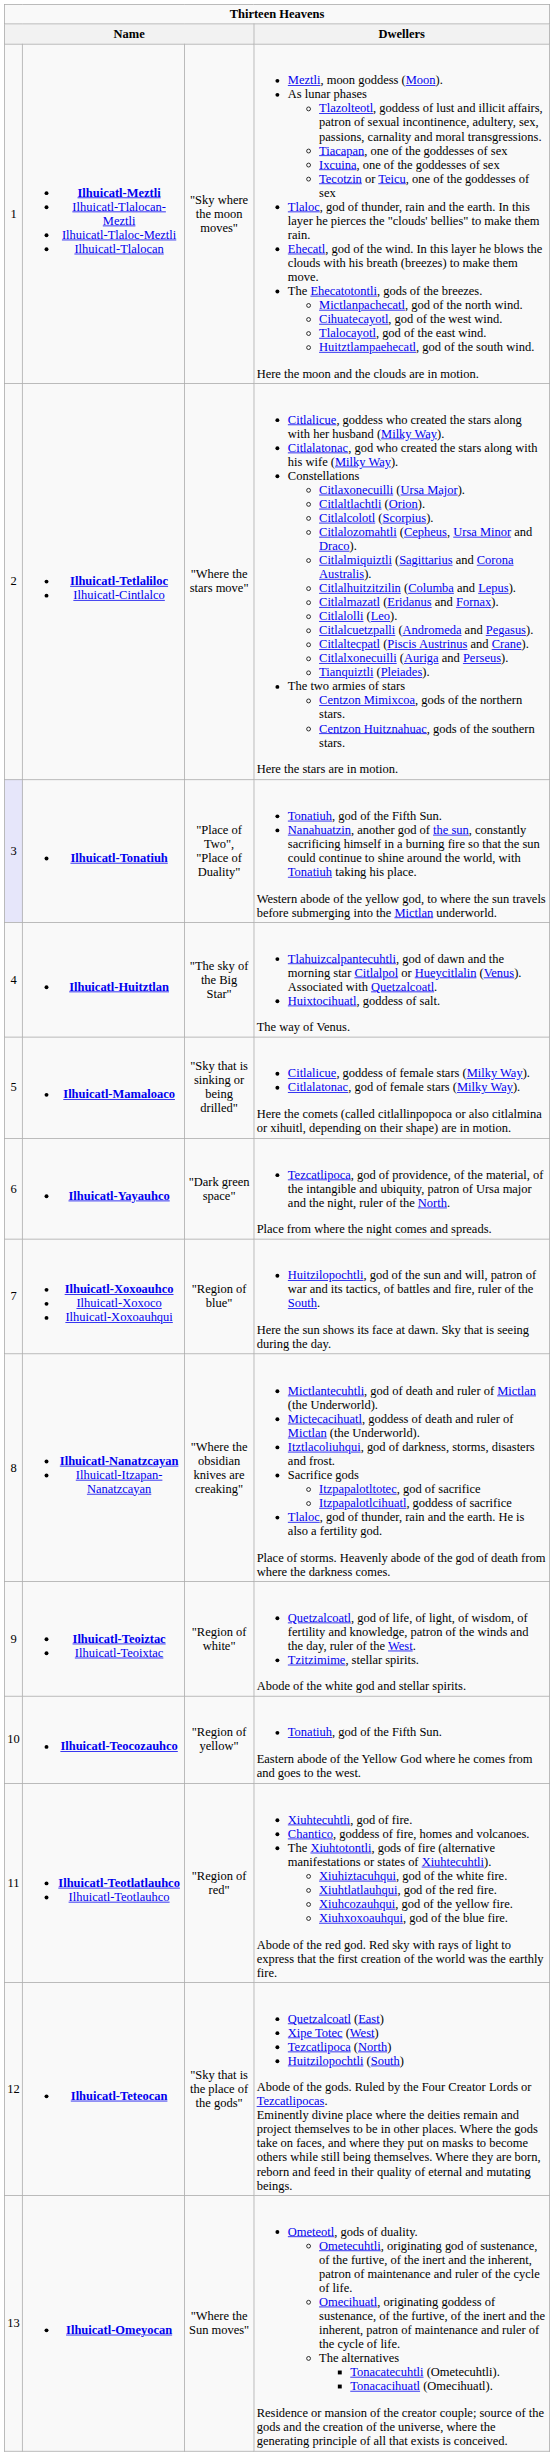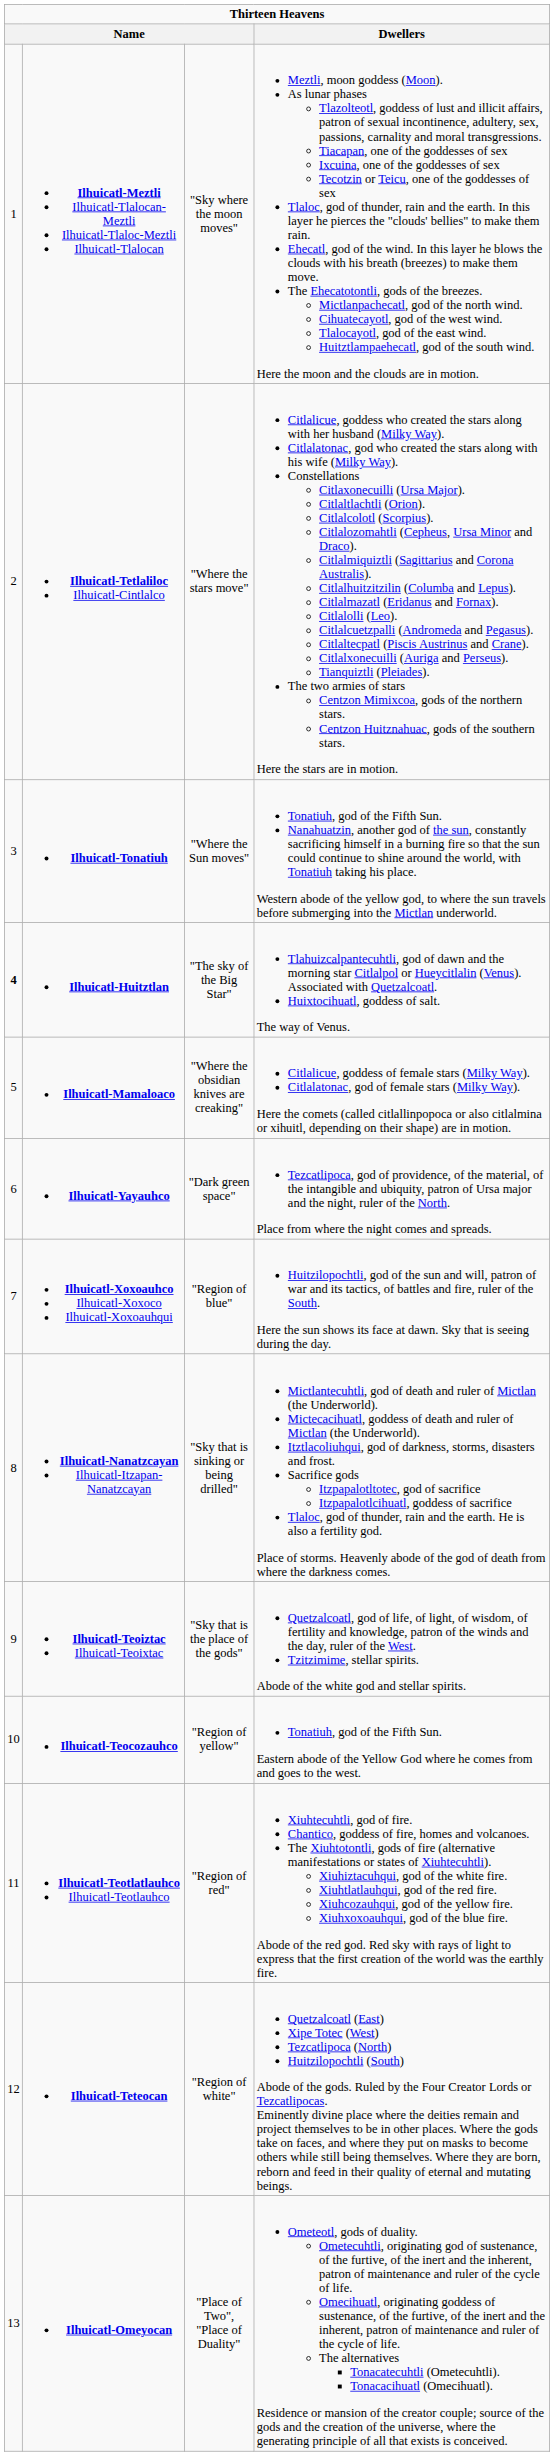Ilhuicatl-Tonatiuh | column 1: lavender background -> no background
Ilhuicatl-Tonatiuh | column 3: "Place of Two", "Place of Duality" -> "Where the Sun moves"
Ilhuicatl-Huitztlan | column 1: normal -> bold
Ilhuicatl-Mamaloaco | column 3: "Sky that is sinking or being drilled" -> "Where the obsidian knives are creaking"
Ilhuicatl-Nanatzcayan Ilhuicatl-Itzapan-Nanatzcayan | column 3: "Where the obsidian knives are creaking" -> "Sky that is sinking or being drilled"
Ilhuicatl-Teoiztac Ilhuicatl-Teoixtac | column 3: "Region of white" -> "Sky that is the place of the gods"
Ilhuicatl-Teteocan | column 3: "Sky that is the place of the gods" -> "Region of white"
Ilhuicatl-Omeyocan | column 3: "Where the Sun moves" -> "Place of Two", "Place of Duality"
